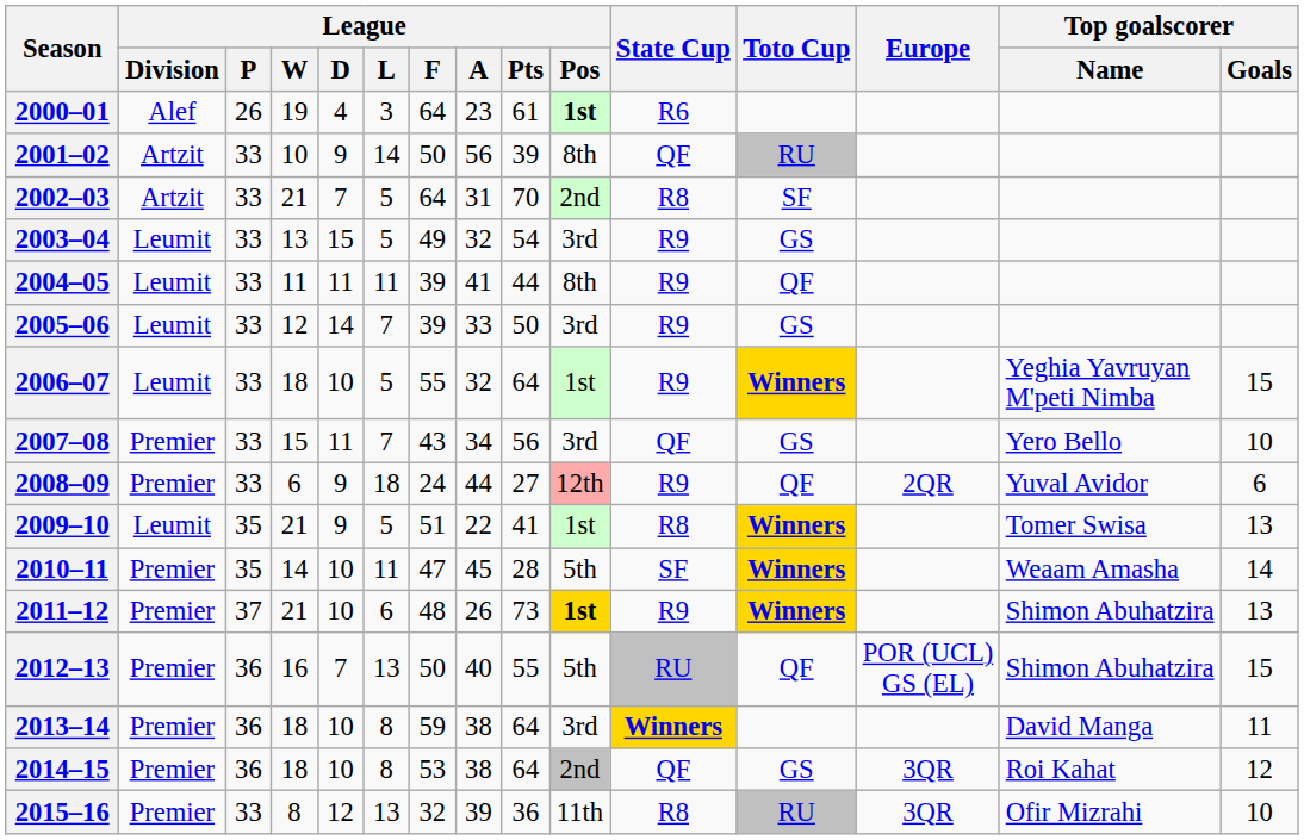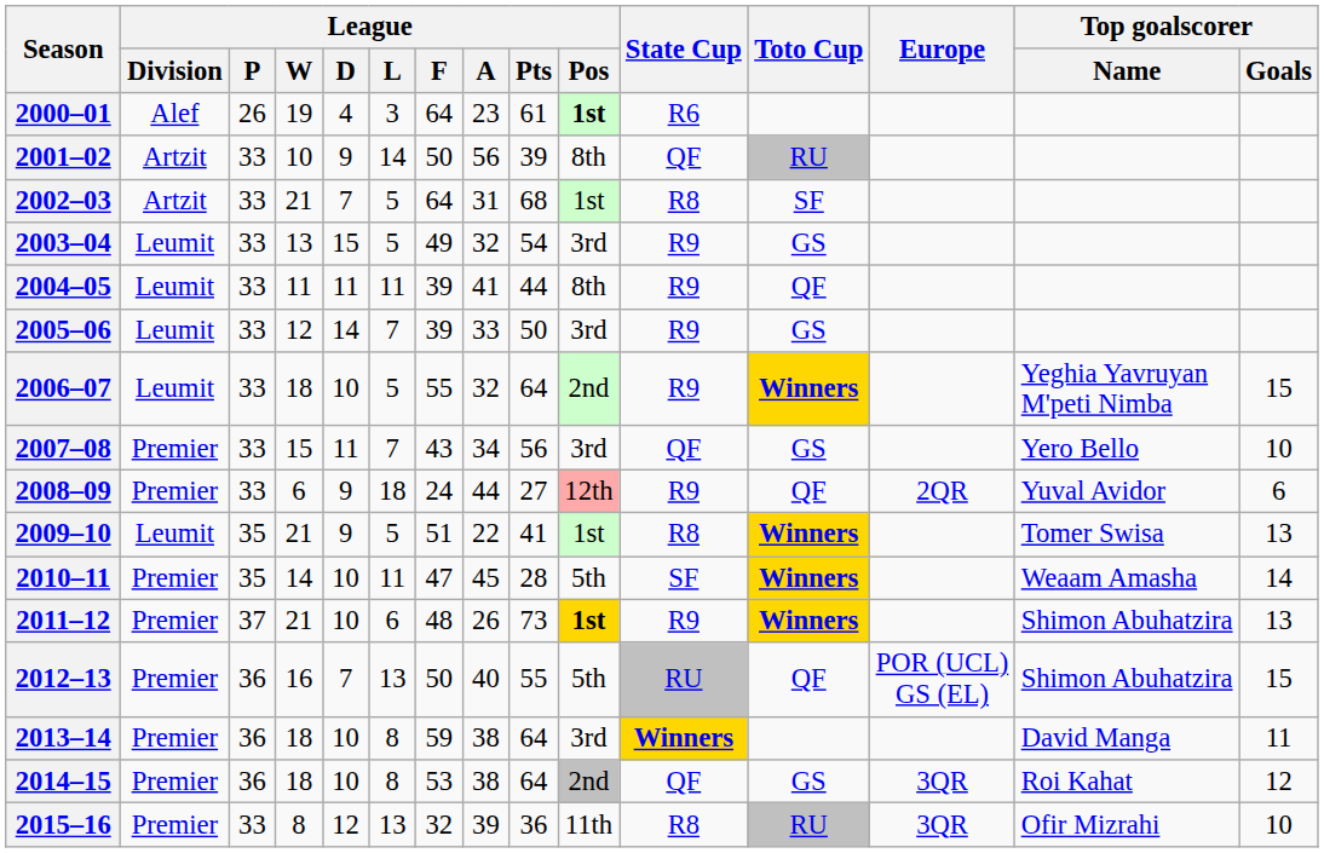2002–03 | League / Pts: 70 -> 68
2002–03 | League / Pos: 2nd -> 1st
2006–07 | League / Pos: 1st -> 2nd
